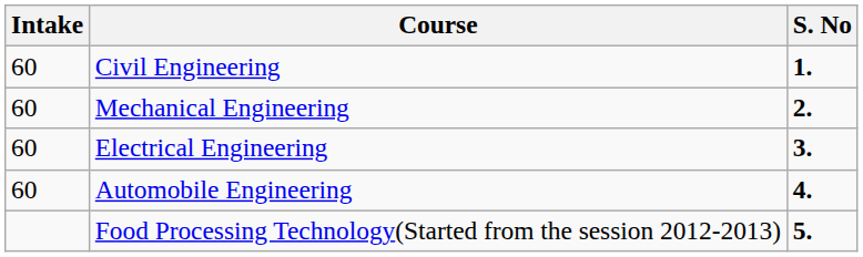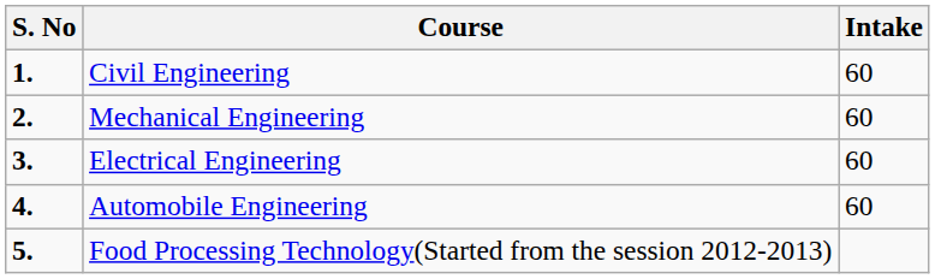columns swapped: S. No <-> Intake
